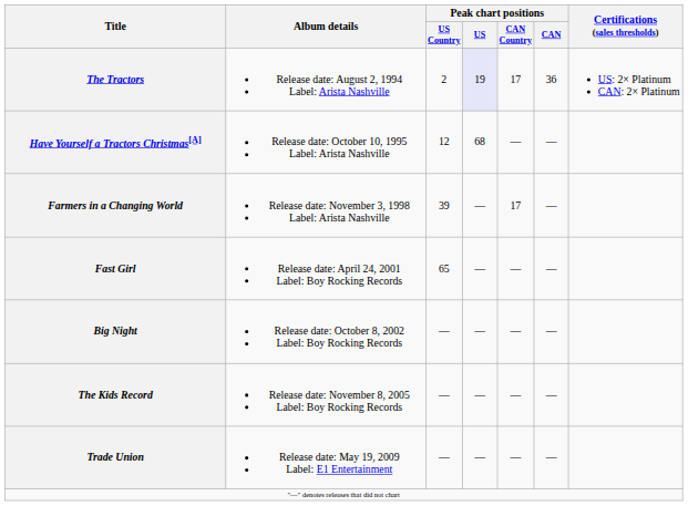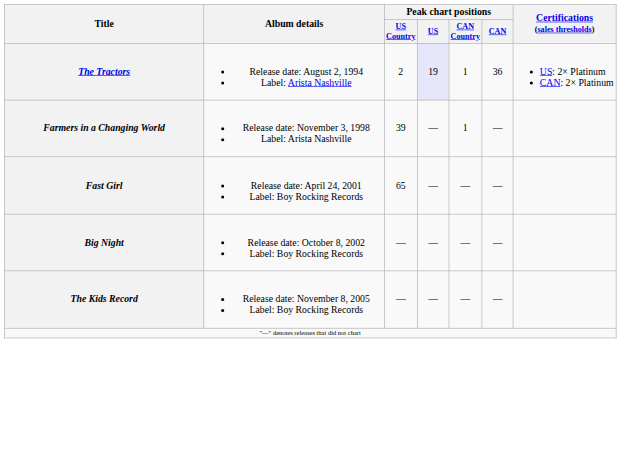The Tractors | Peak chart positions / CAN Country: 17 -> 1
- row: Have Yourself a Tractors Christmas[A] | Release date: October 10, 1995 Label: Arista Nashville | 12 | 68 | — | —
Farmers in a Changing World | Peak chart positions / CAN Country: 17 -> 1
- row: Trade Union | Release date: May 19, 2009 Label: E1 Entertainment | — | — | — | —
